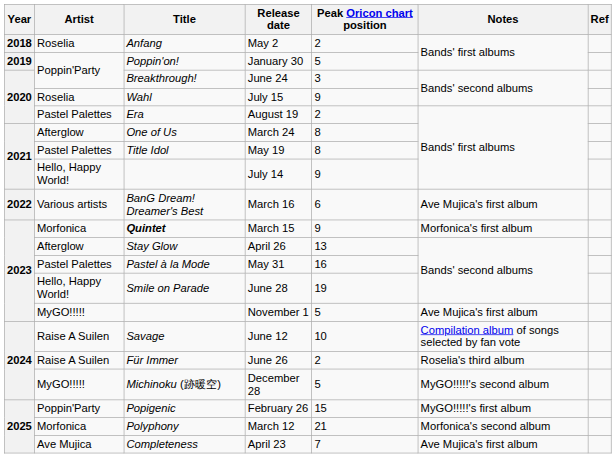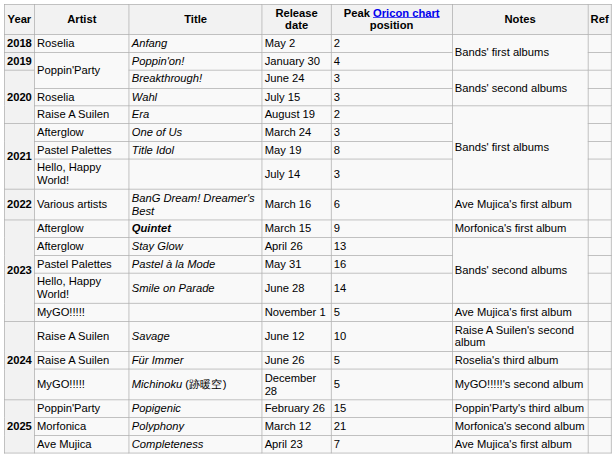January 30 | Peak Oricon chart position: 5 -> 4
July 15 | Peak Oricon chart position: 9 -> 3
August 19 | Artist: Pastel Palettes -> Raise A Suilen
March 24 | Peak Oricon chart position: 8 -> 3
July 14 | Peak Oricon chart position: 9 -> 3
March 15 | Artist: Morfonica -> Afterglow
June 28 | Peak Oricon chart position: 19 -> 14
June 12 | Notes: Compilation album of songs selected by fan vote -> Raise A Suilen's second album
June 26 | Peak Oricon chart position: 2 -> 5
February 26 | Notes: MyGO!!!!!'s first album -> Poppin'Party's third album
